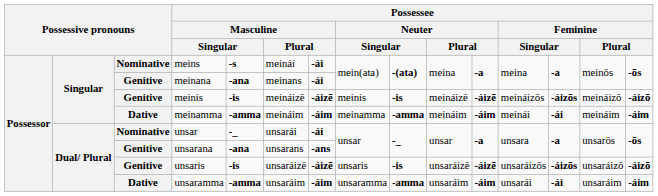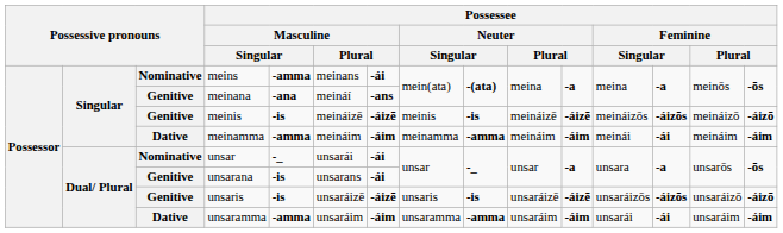meins | column 5: -s -> -amma
meins | column 6: meináí -> meinans
meinana | column 6: meinans -> meináí
meinana | column 7: -ái -> -ans
unsarana | column 5: -ana -> -is
unsarana | column 7: -ans -> -ái
